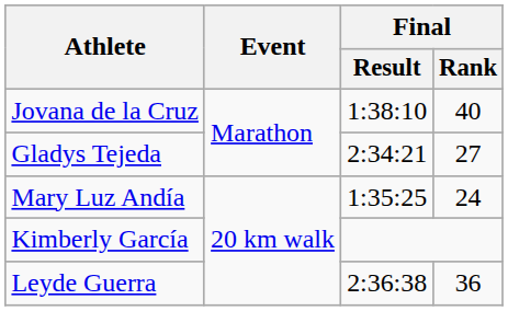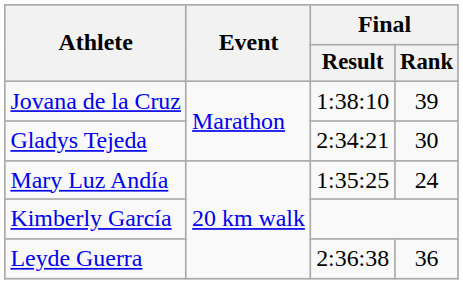Jovana de la Cruz | Final / Rank: 40 -> 39
Gladys Tejeda | Final / Rank: 27 -> 30
